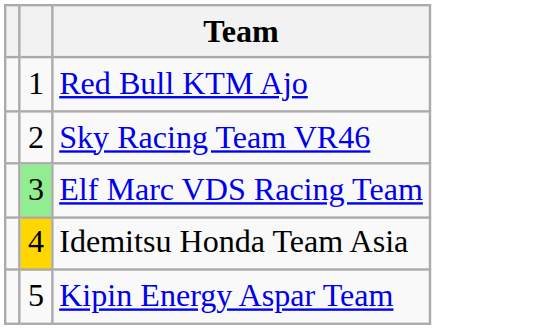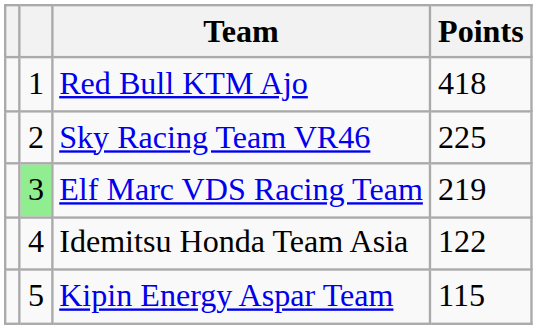+ column: Points | 418 | 225 | 219 | 122 | 115
Idemitsu Honda Team Asia | column 2: gold background -> no background
